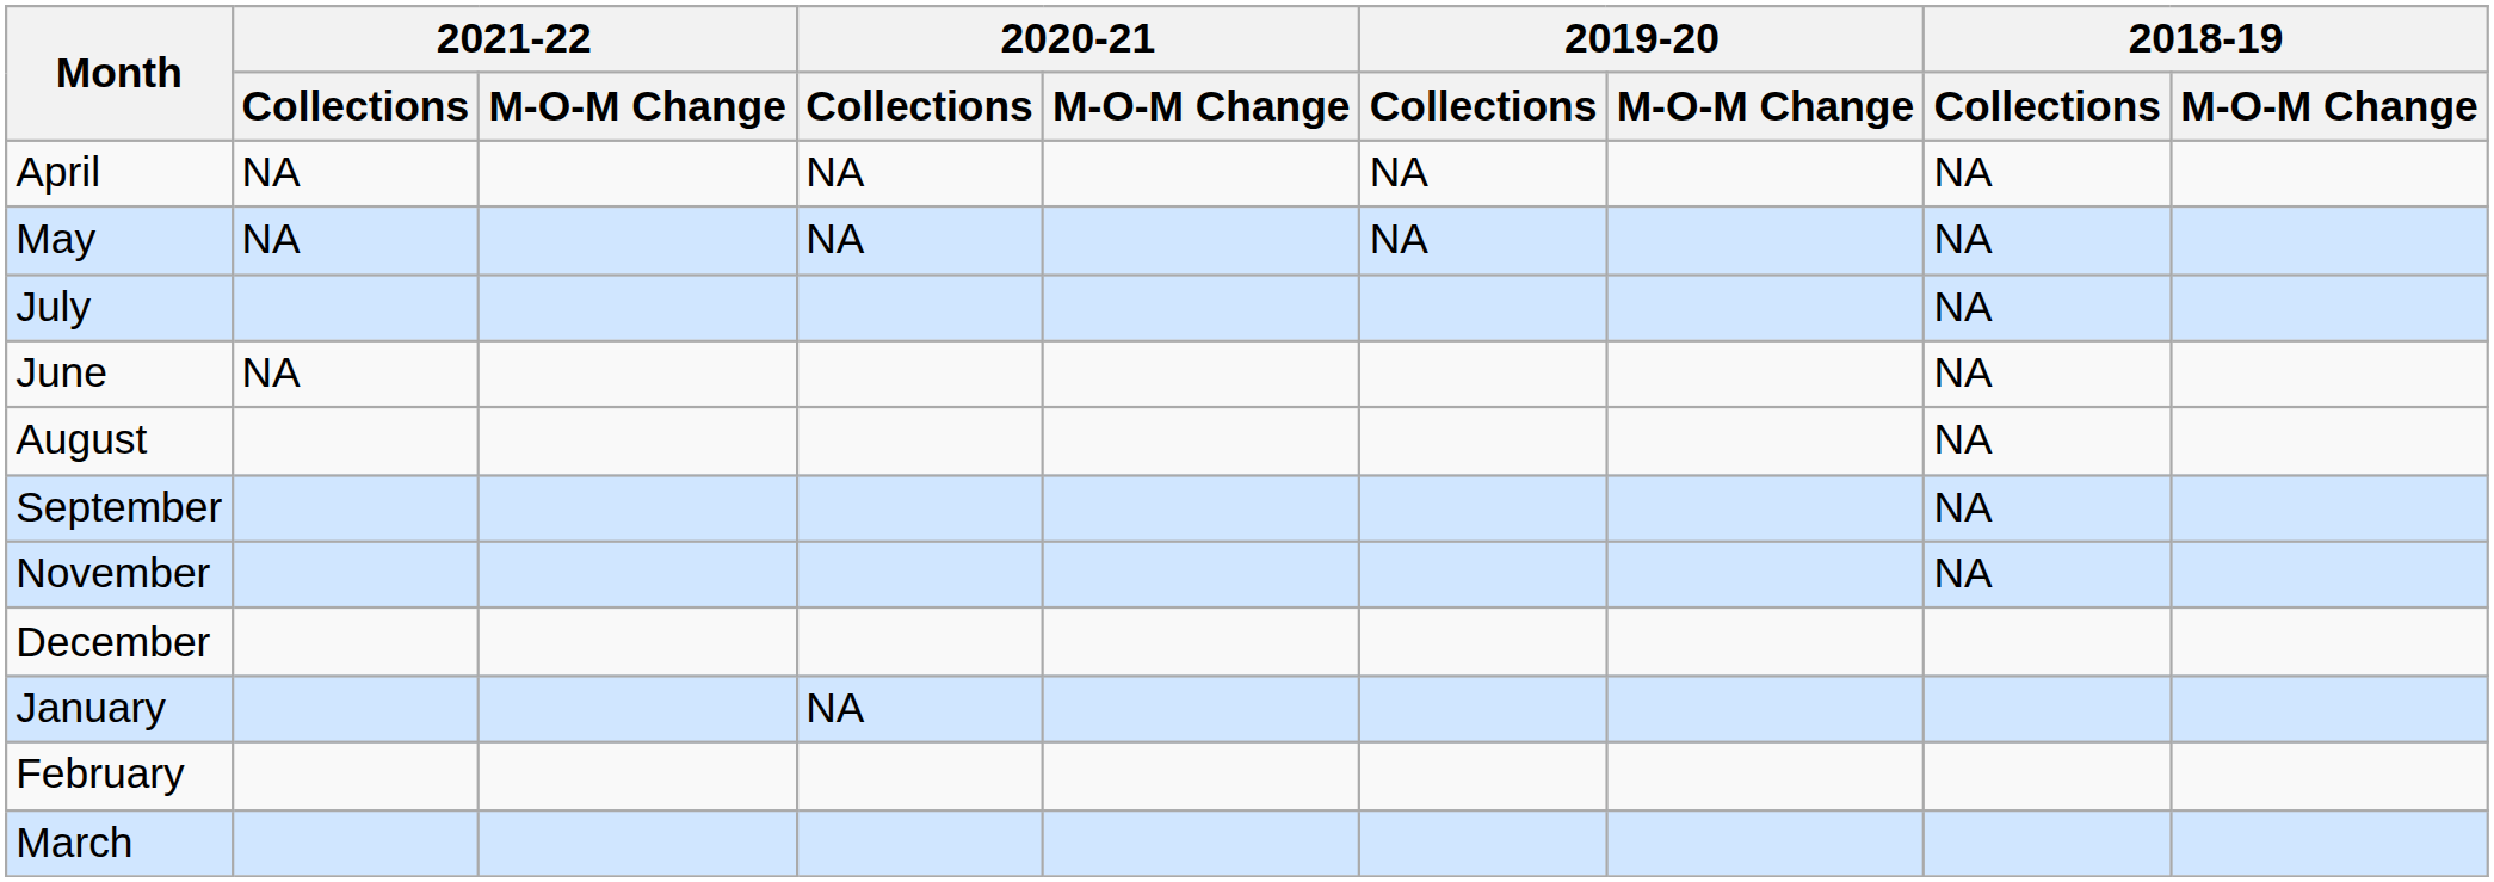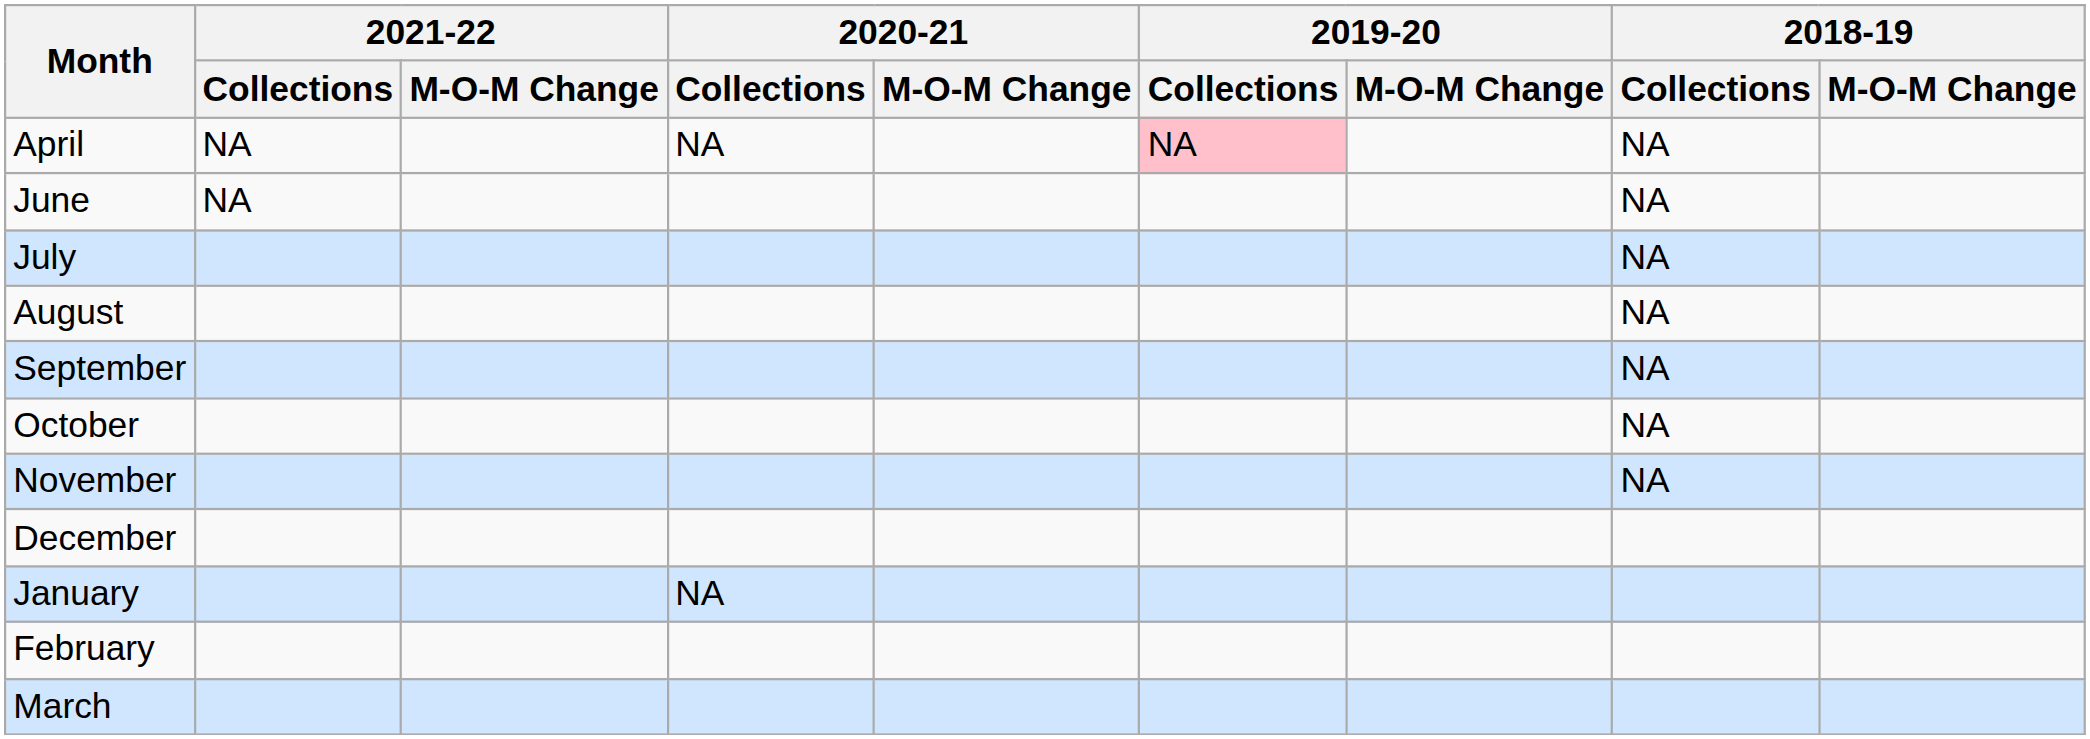April | 2019-20 / Collections: no background -> pink background
- row: May | NA | NA | NA | NA
rows swapped: June <-> July
+ row: October | NA
